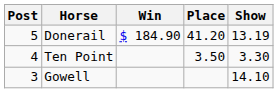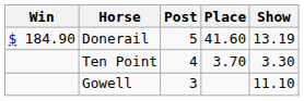columns swapped: Post <-> Win
Donerail | Place: 41.20 -> 41.60
Ten Point | Place: 3.50 -> 3.70
Gowell | Show: 14.10 -> 11.10
